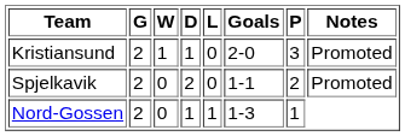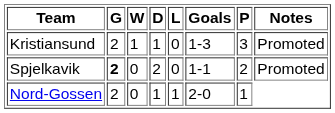Kristiansund | Goals: 2-0 -> 1-3
Spjelkavik | G: normal -> bold
Nord-Gossen | Goals: 1-3 -> 2-0
